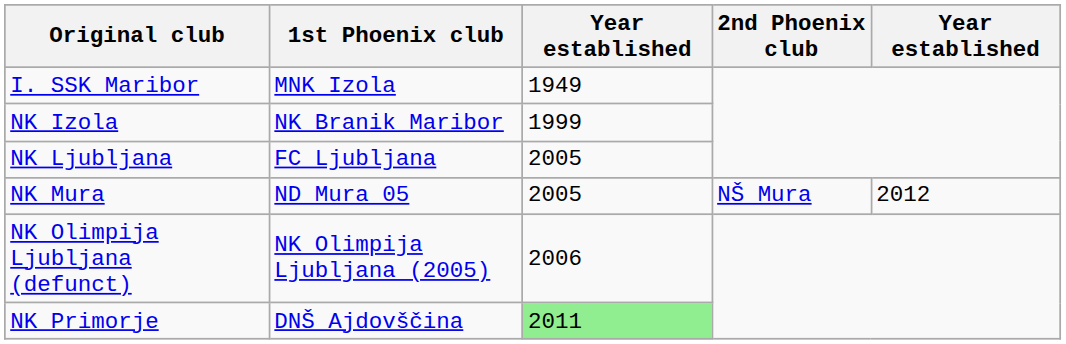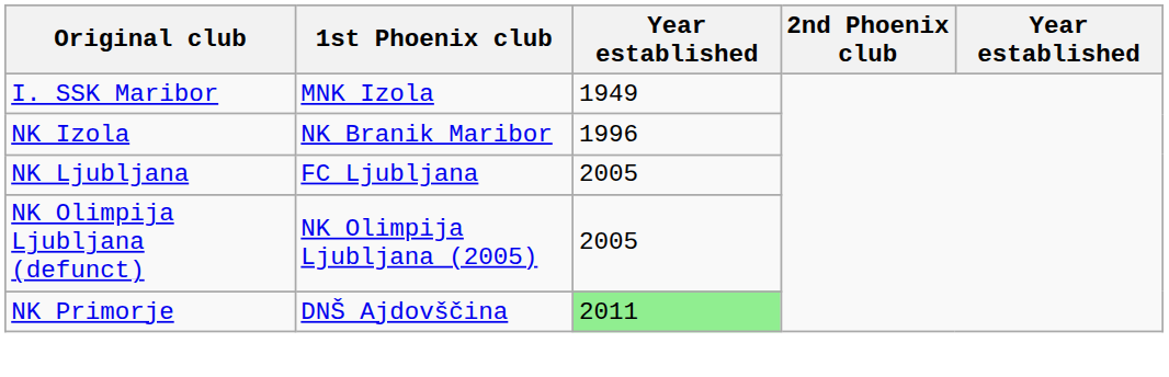NK Izola | column 3: 1999 -> 1996
- row: NK Mura | ND Mura 05 | 2005 | NŠ Mura | 2012
NK Olimpija Ljubljana (defunct) | column 3: 2006 -> 2005
